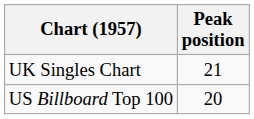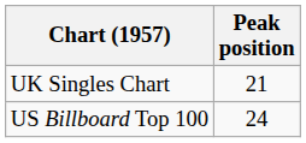US Billboard Top 100 | Peak position: 20 -> 24
